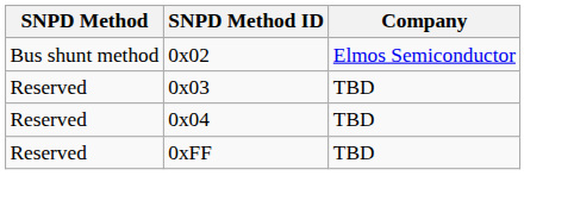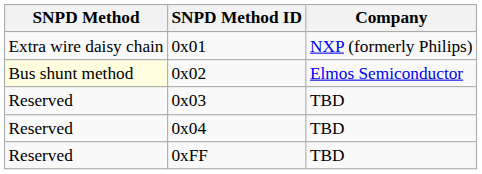+ row: Extra wire daisy chain | 0x01 | NXP (formerly Philips)
0x02 | SNPD Method: no background -> lightyellow background
